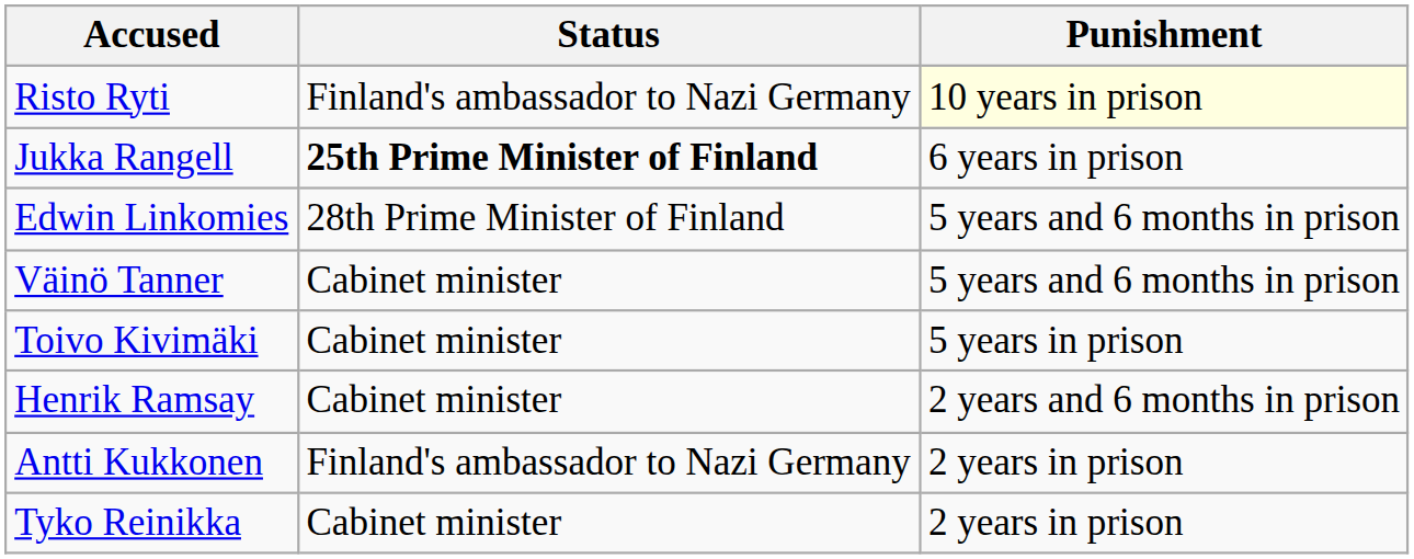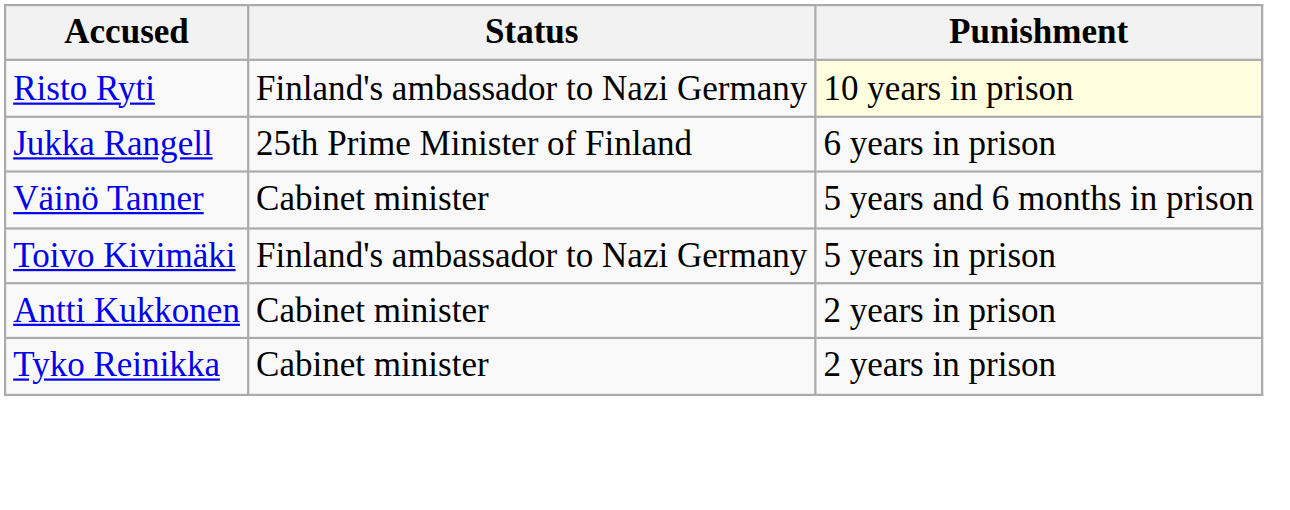Jukka Rangell | Status: bold -> normal
- row: Edwin Linkomies | 28th Prime Minister of Finland | 5 years and 6 months in prison
Toivo Kivimäki | Status: Cabinet minister -> Finland's ambassador to Nazi Germany
- row: Henrik Ramsay | Cabinet minister | 2 years and 6 months in prison
Antti Kukkonen | Status: Finland's ambassador to Nazi Germany -> Cabinet minister
